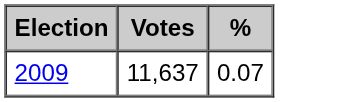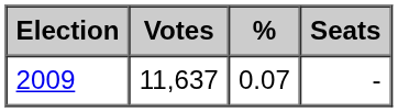+ column: Seats | -
